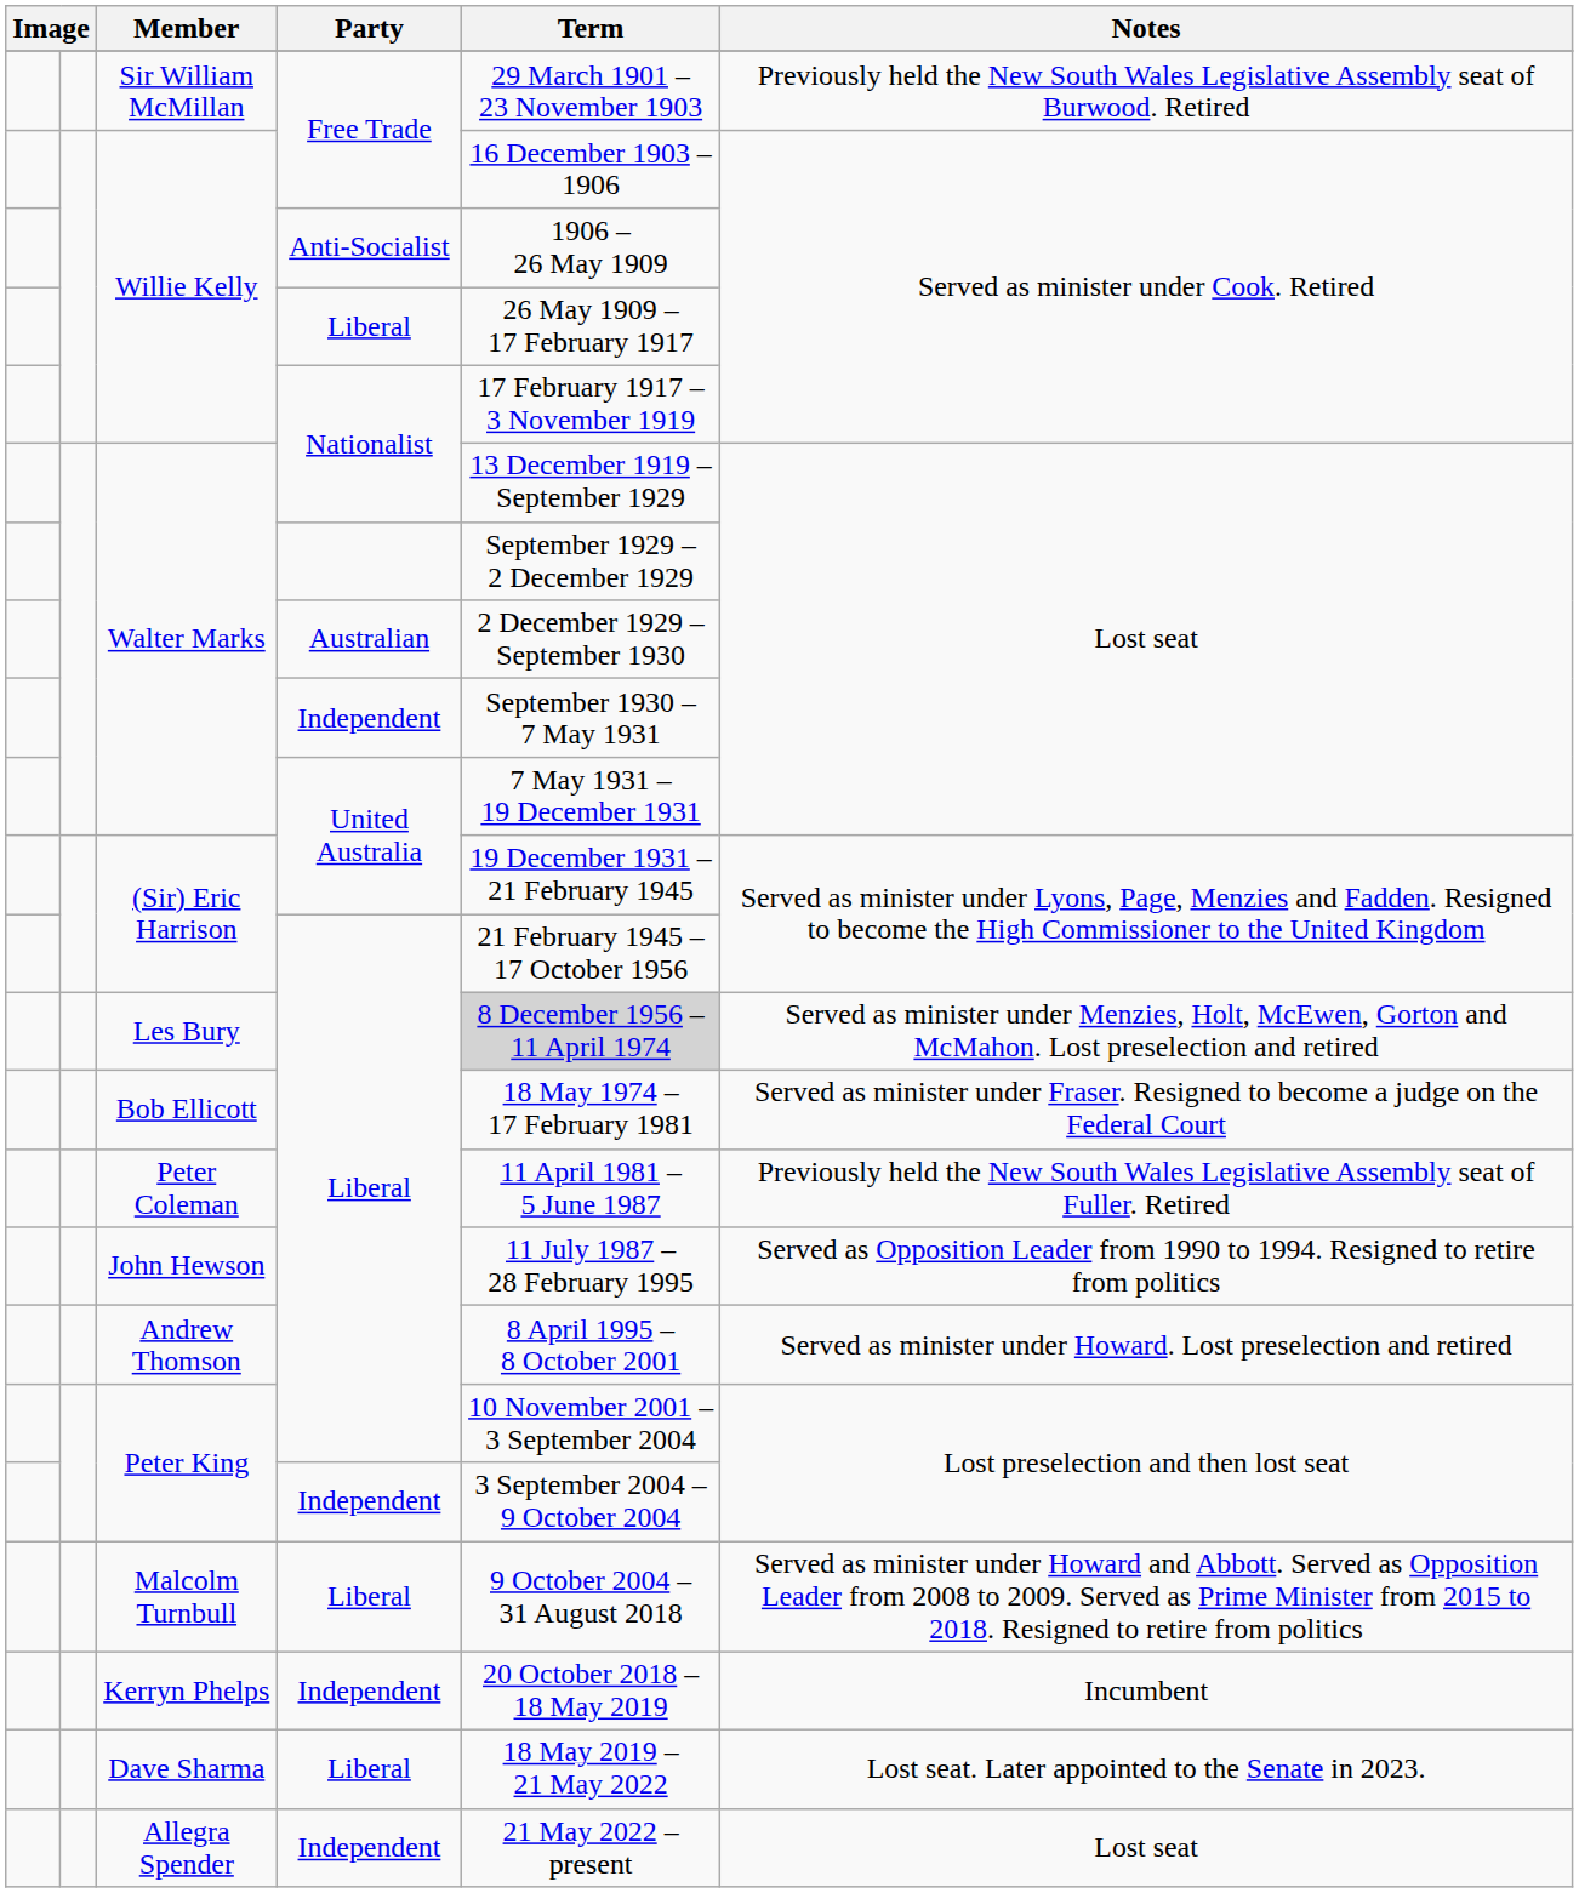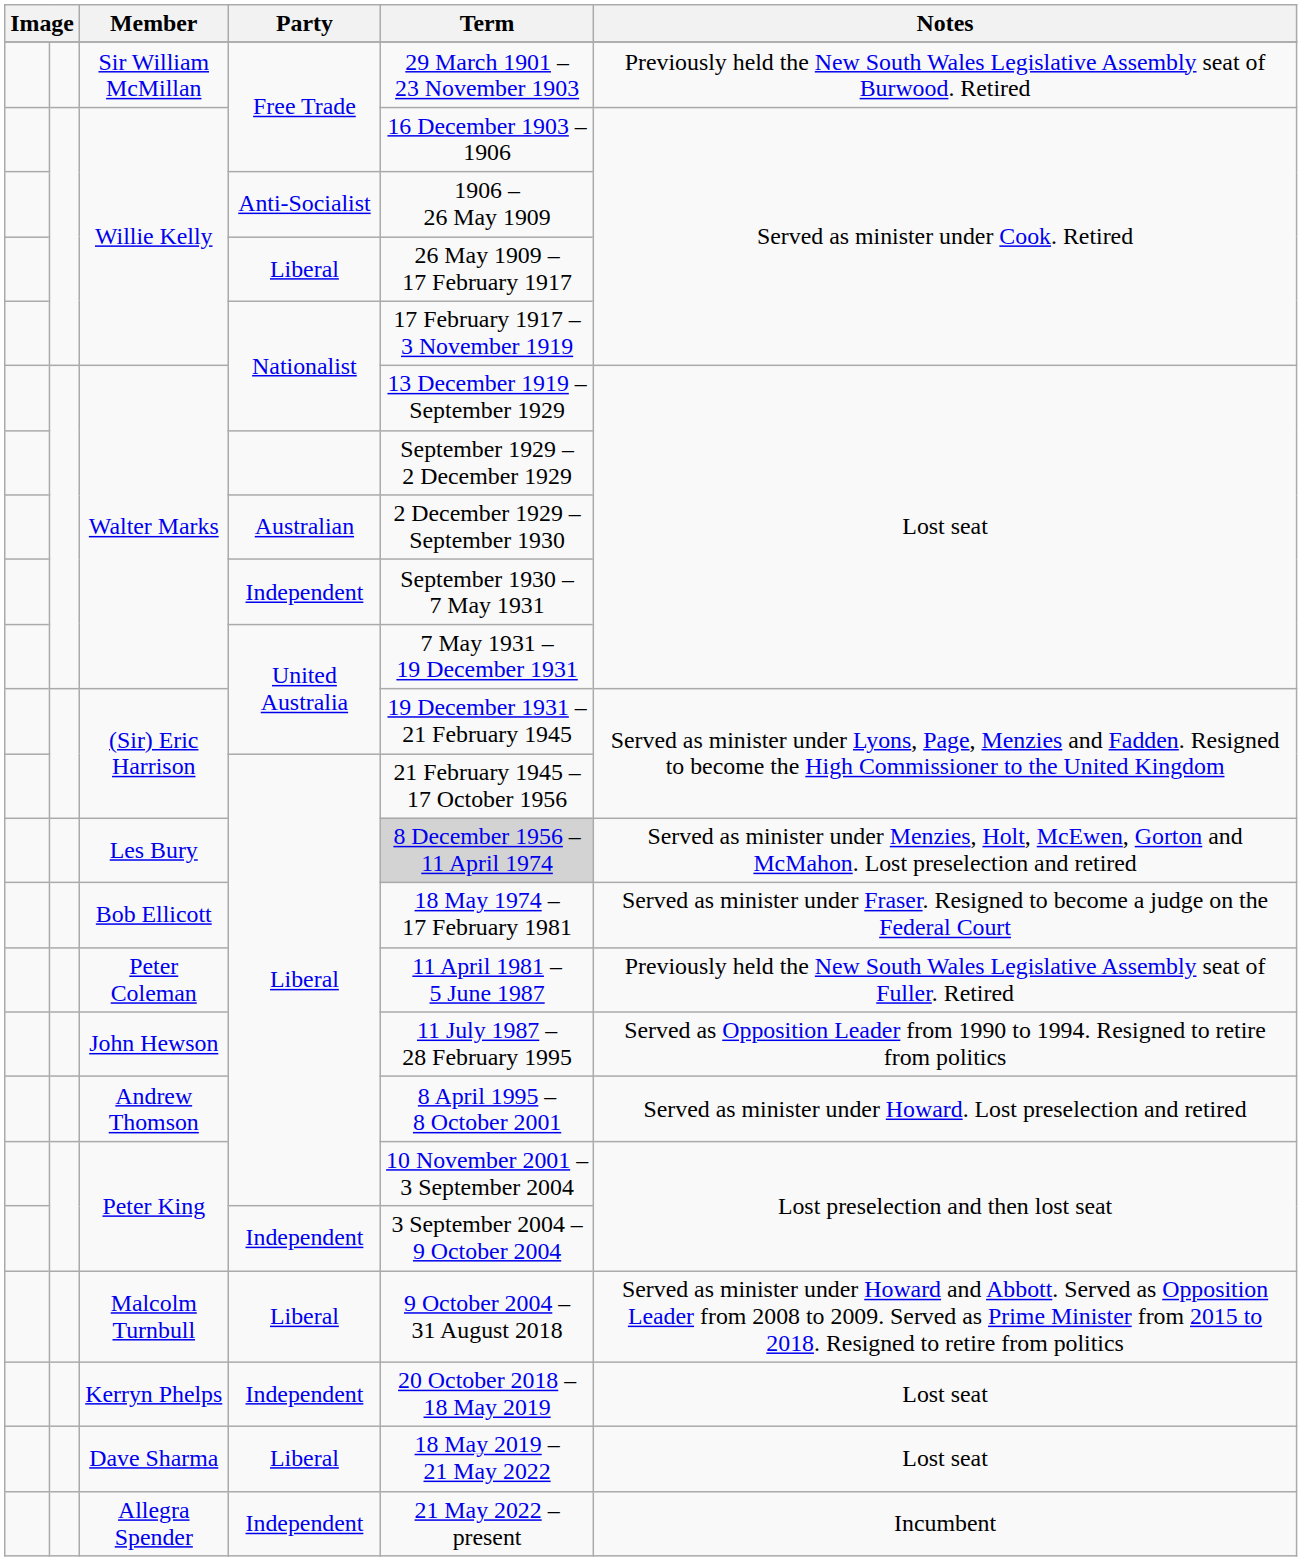Kerryn Phelps | Notes: Incumbent -> Lost seat
Dave Sharma | Notes: Lost seat. Later appointed to the Senate in 2023. -> Lost seat
Allegra Spender | Notes: Lost seat -> Incumbent
